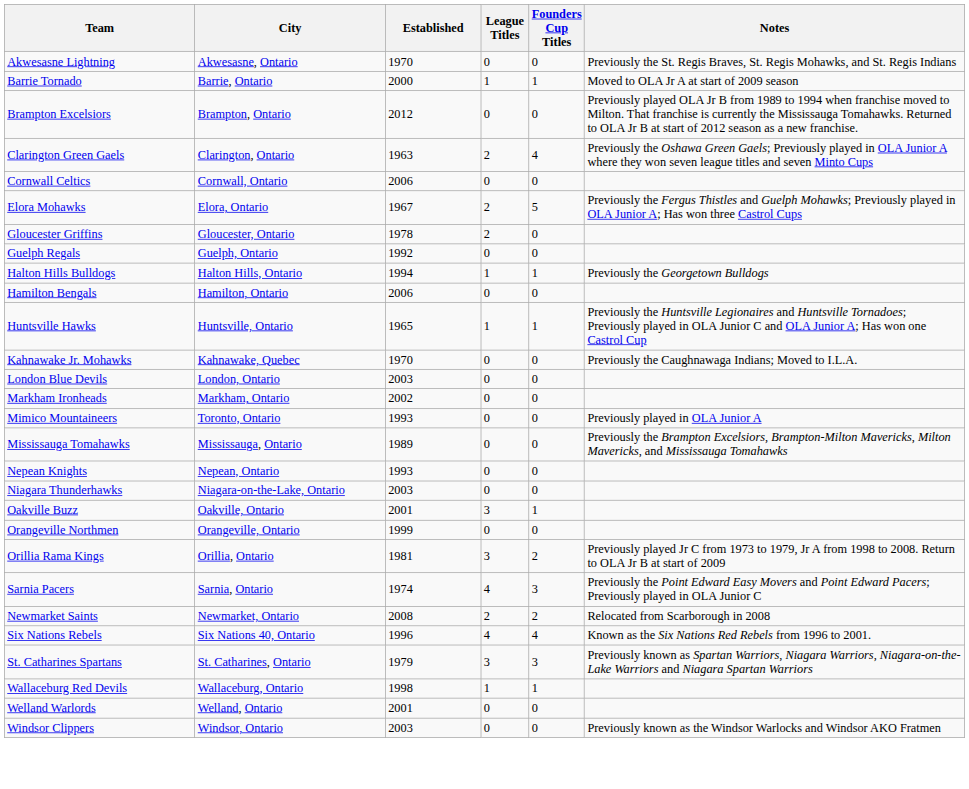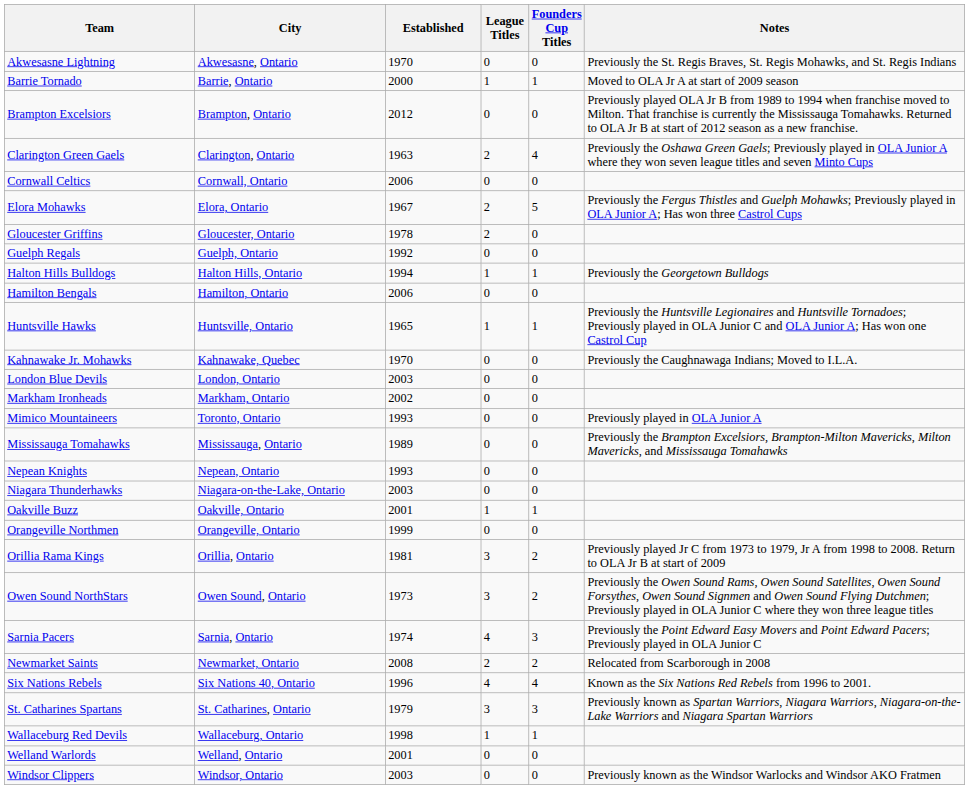Oakville Buzz | League Titles: 3 -> 1
+ row: Owen Sound NorthStars | Owen Sound, Ontario | 1973 | 3 | 2 | Previously the Owen Sound Rams, Owen Sound Satellites, Owen Sound Forsythes, Owen Sound Signmen and Owen Sound Flying Dutchmen; Previously played in OLA Junior C where they won three league titles
